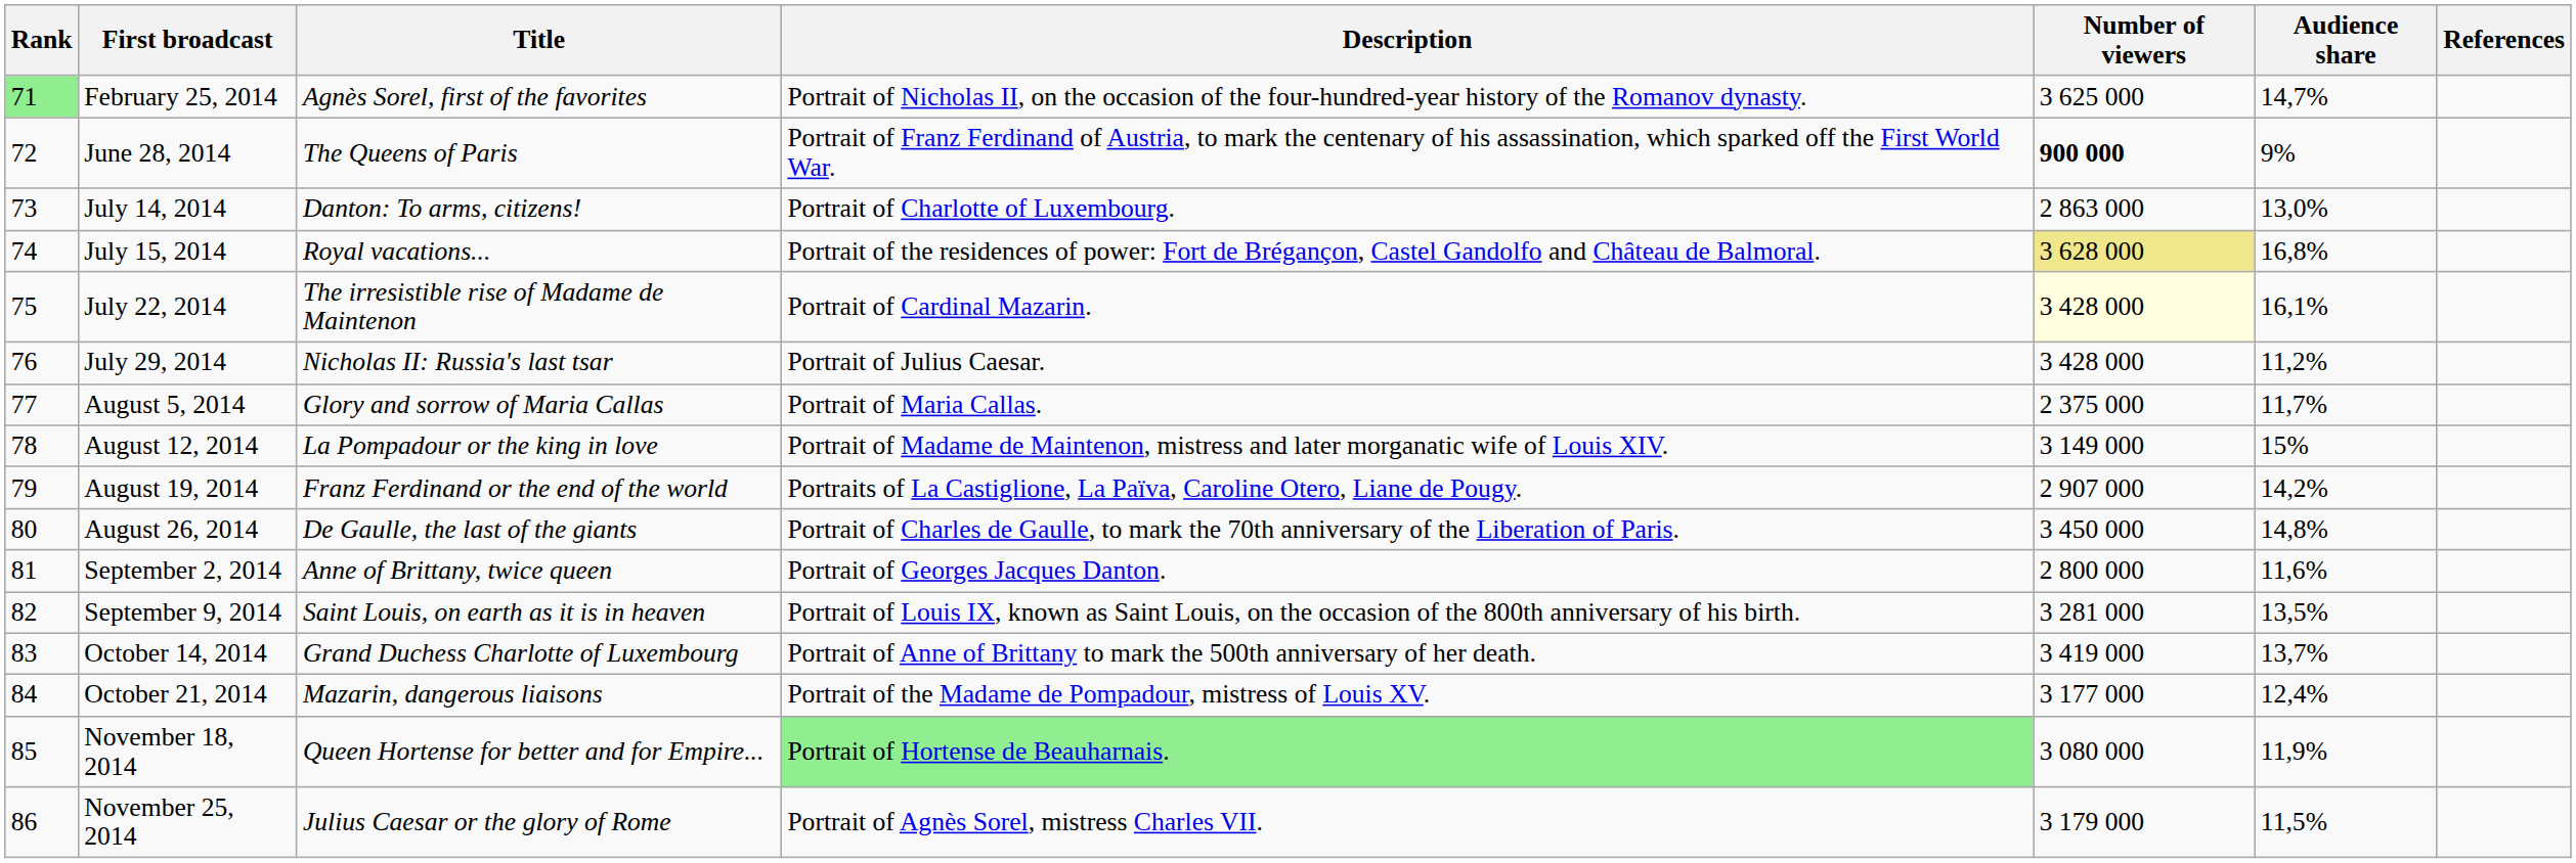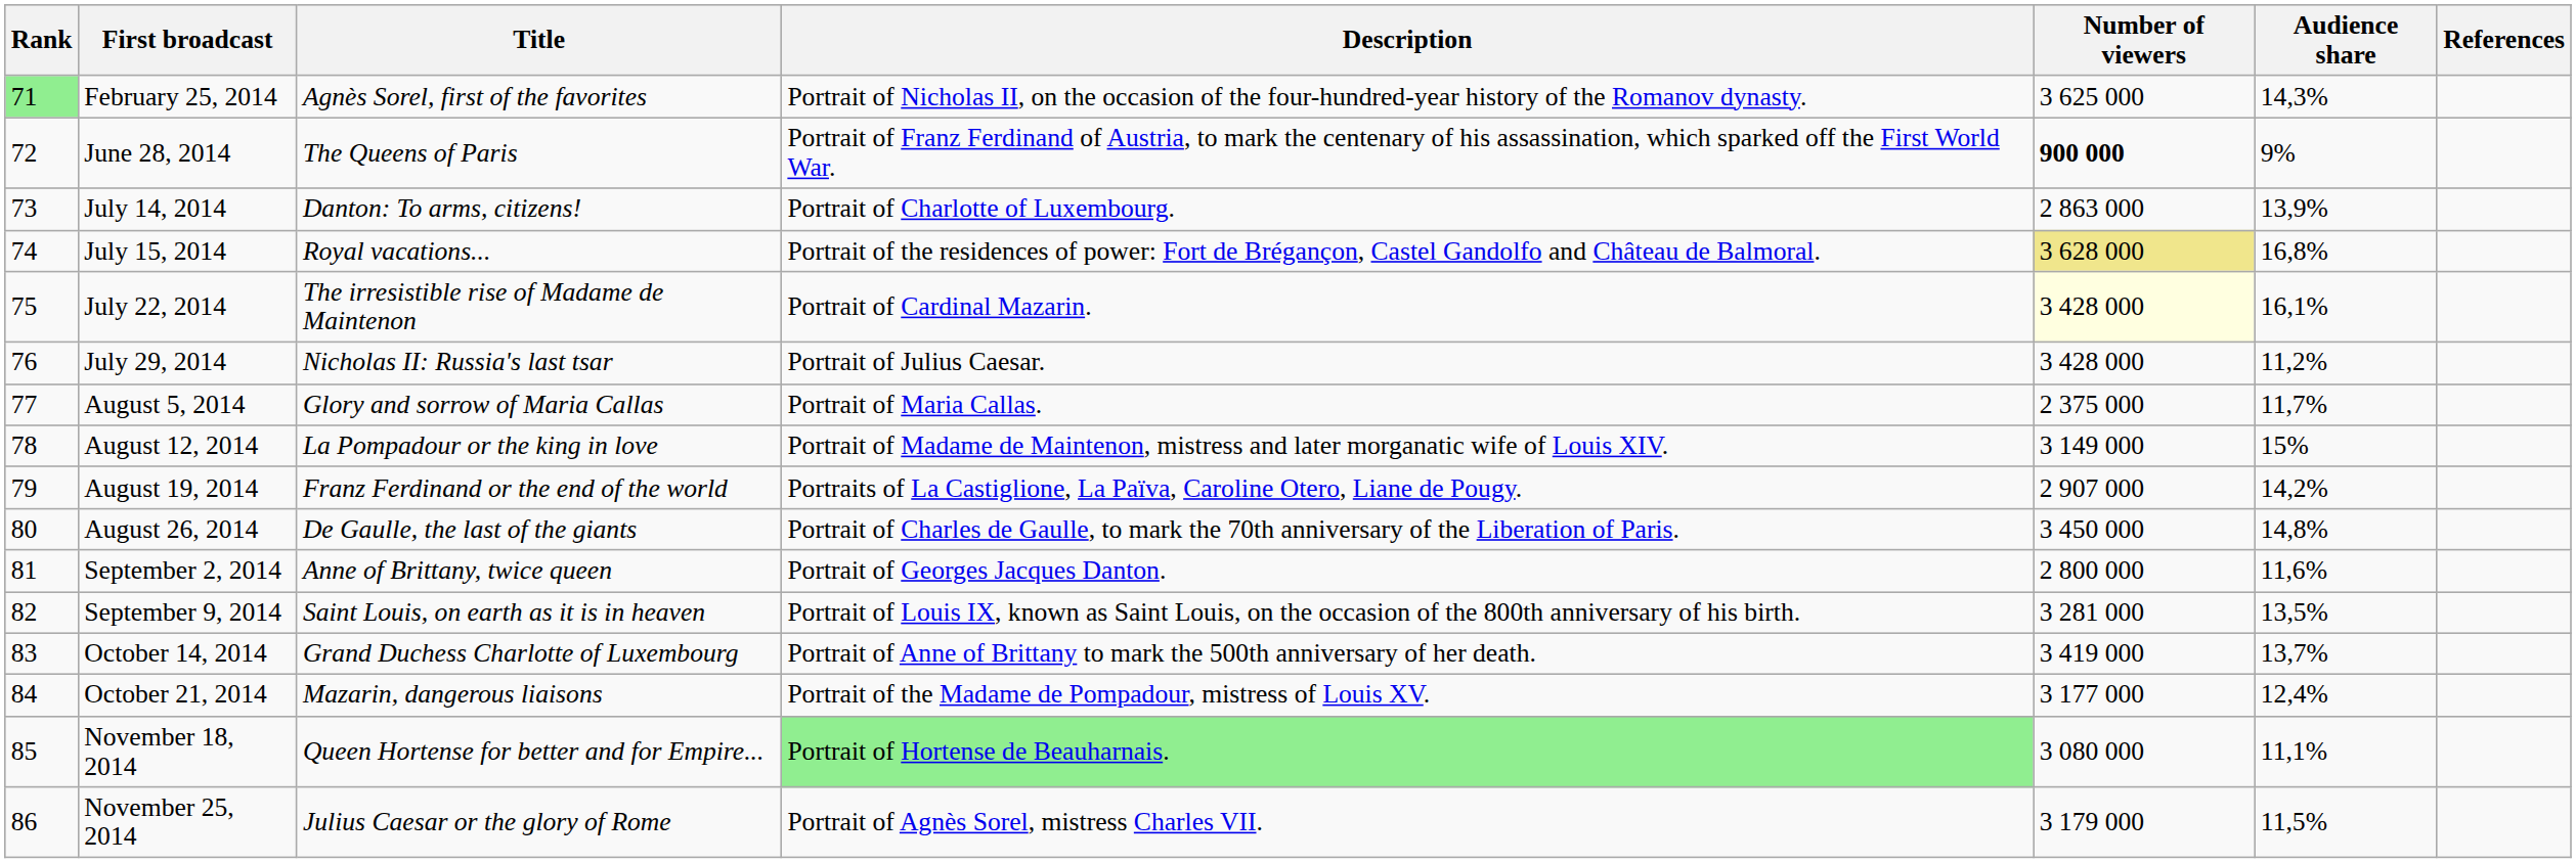February 25, 2014 | Audience share: 14,7% -> 14,3%
July 14, 2014 | Audience share: 13,0% -> 13,9%
November 18, 2014 | Audience share: 11,9% -> 11,1%
